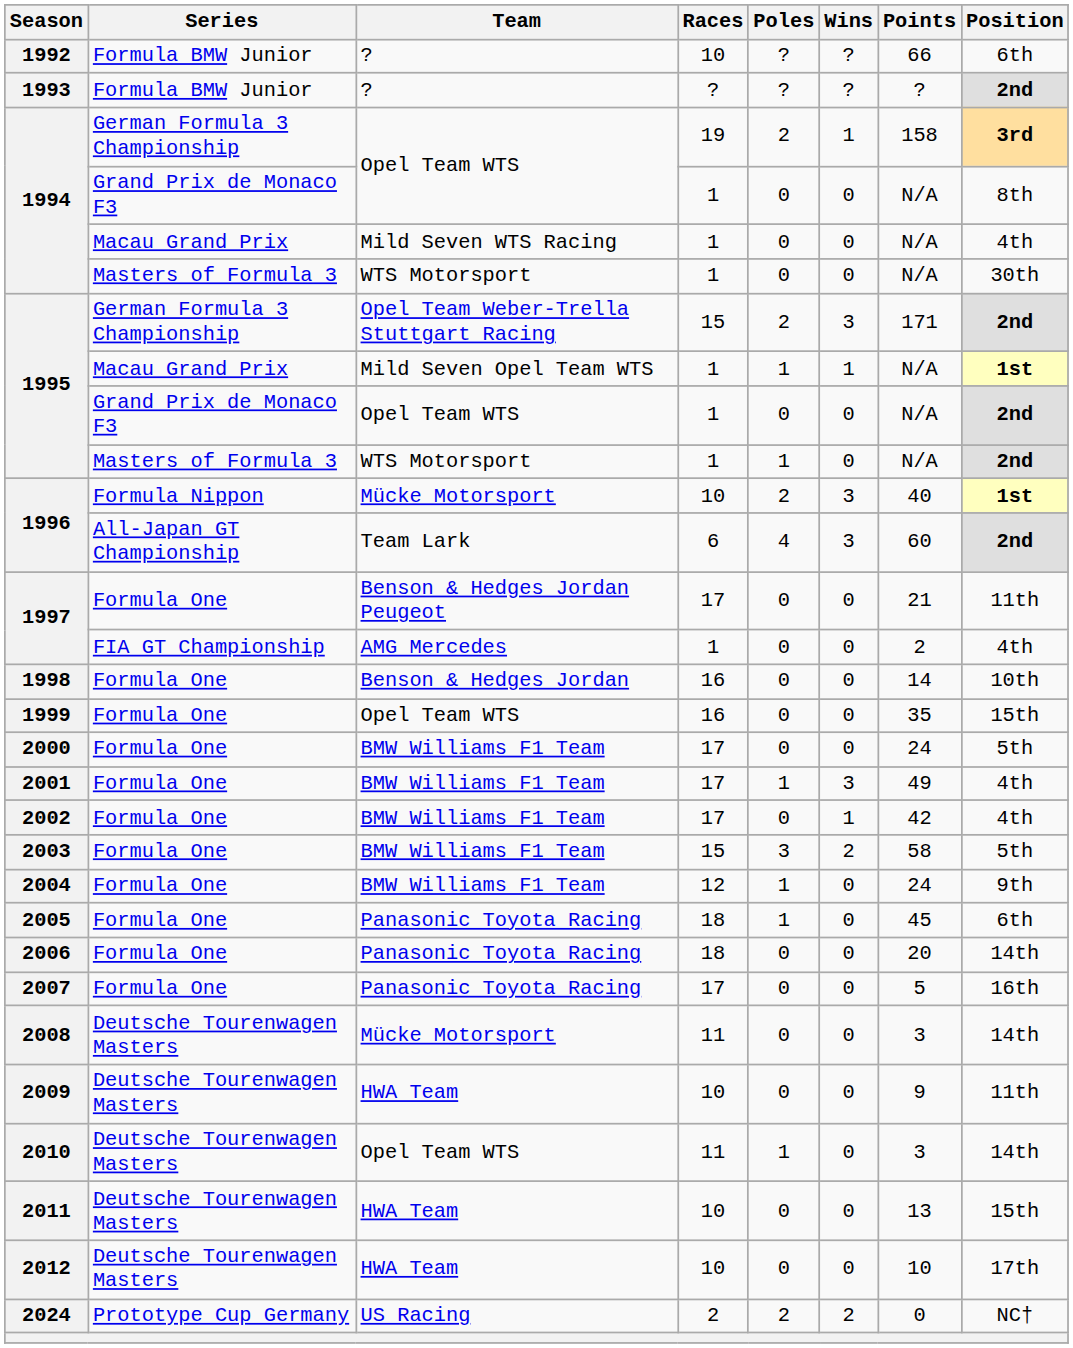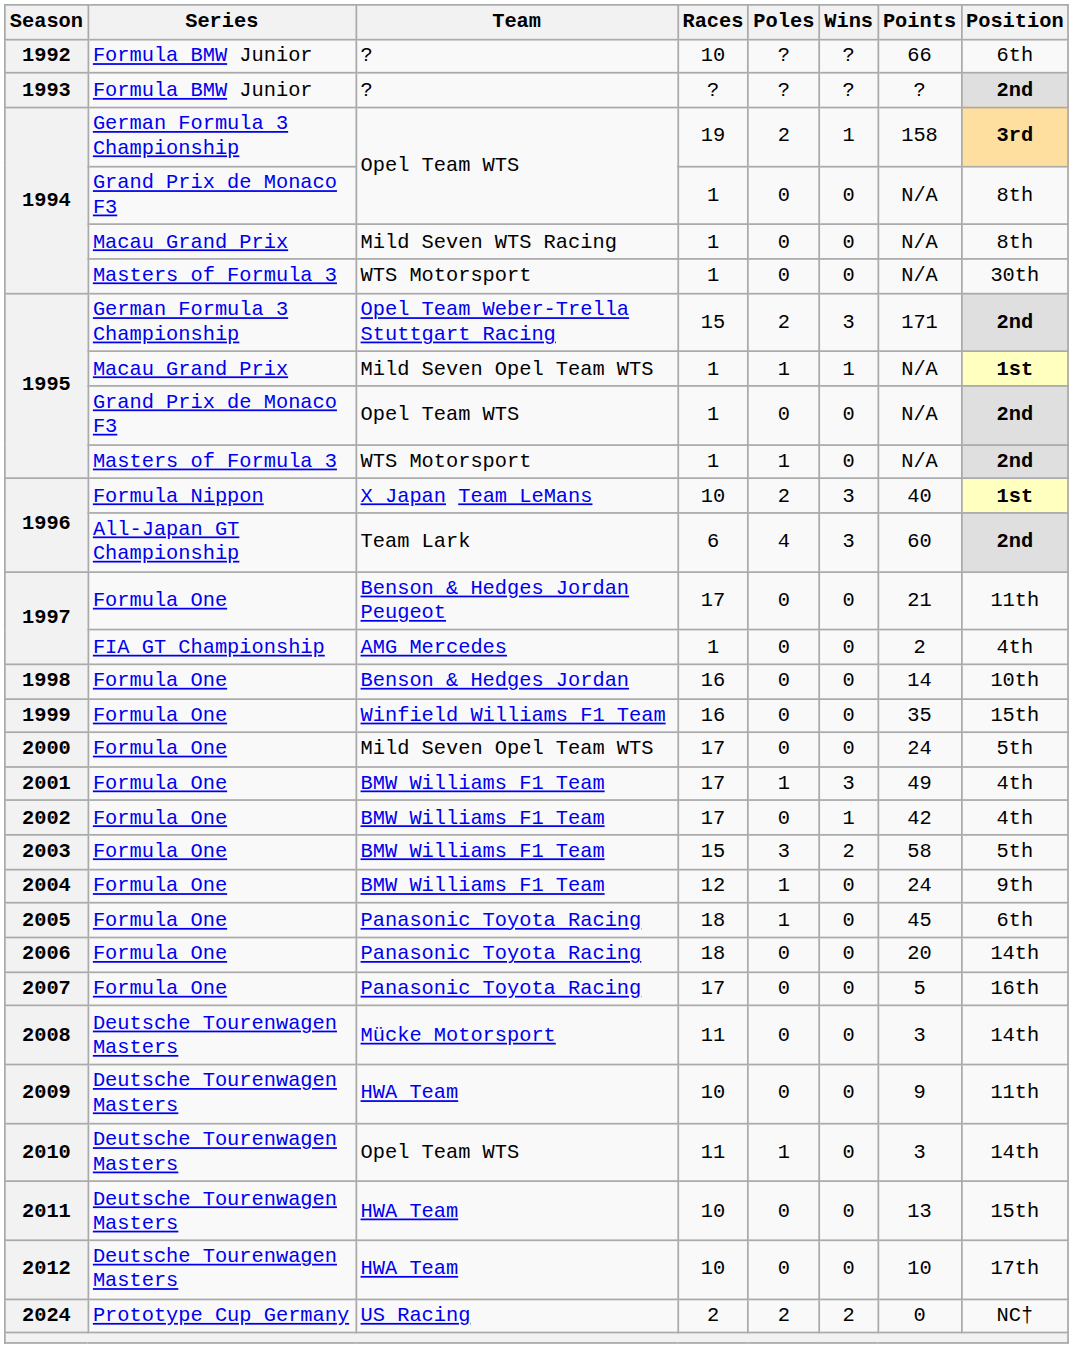1994 / Macau Grand Prix | Position: 4th -> 8th
1996 / Formula Nippon | Team: Mücke Motorsport -> X Japan Team LeMans
1999 | Team: Opel Team WTS -> Winfield Williams F1 Team
2000 | Team: BMW Williams F1 Team -> Mild Seven Opel Team WTS
